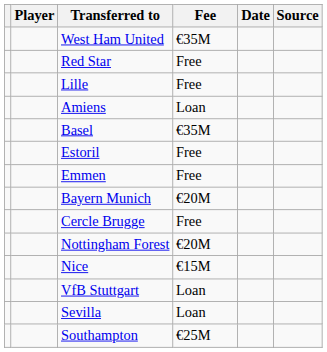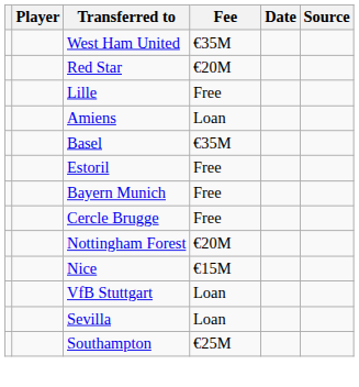Red Star | Fee: Free -> €20M
- row: Emmen | Free
Bayern Munich | Fee: €20M -> Free
